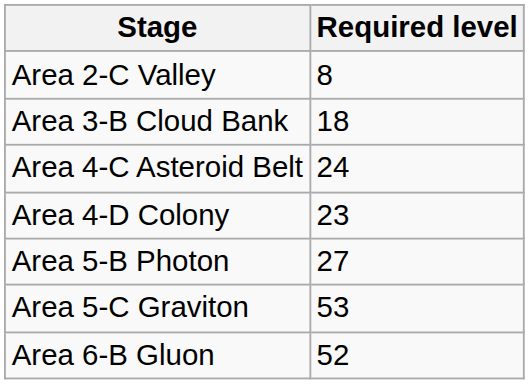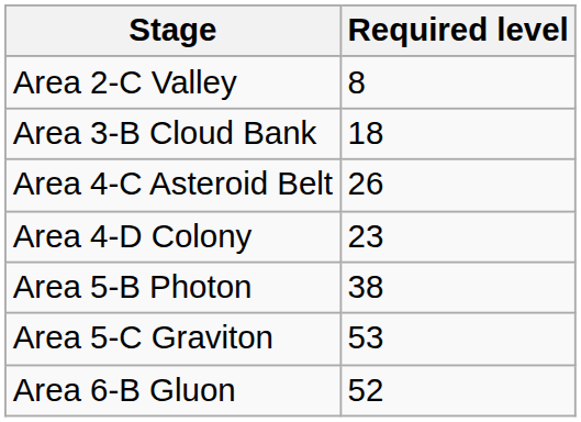Area 4-C Asteroid Belt | Required level: 24 -> 26
Area 5-B Photon | Required level: 27 -> 38
